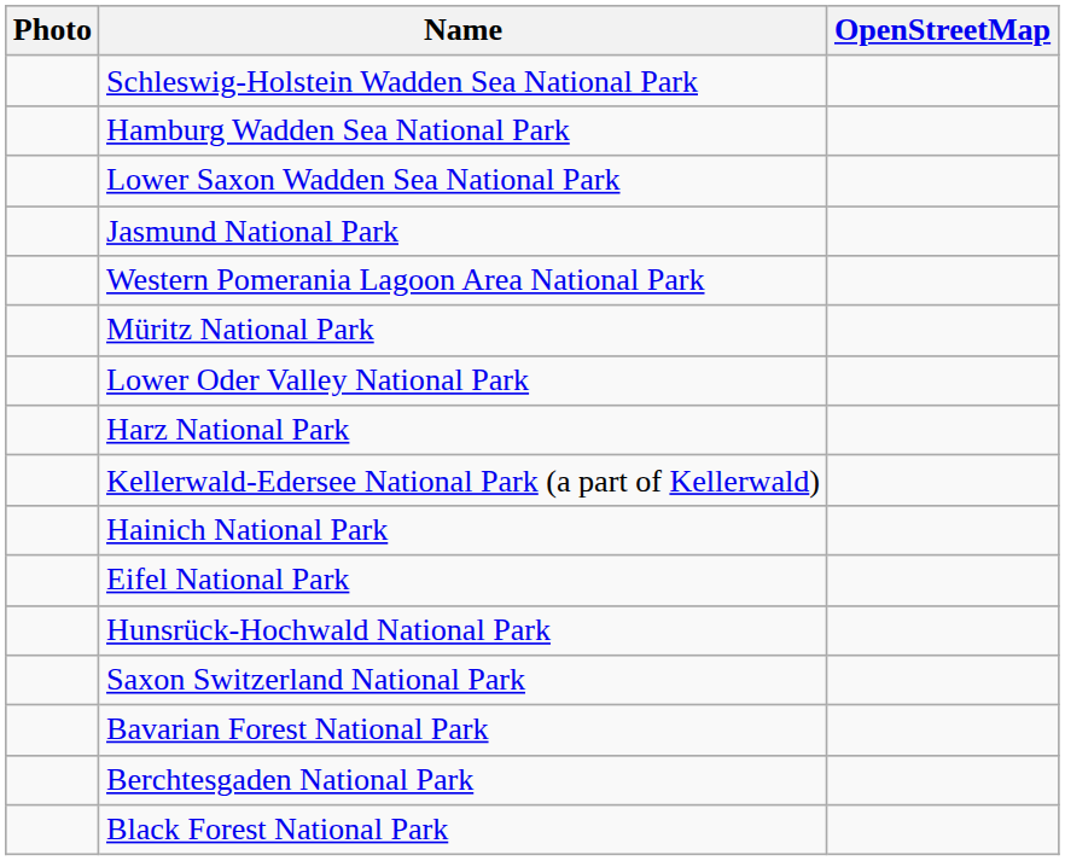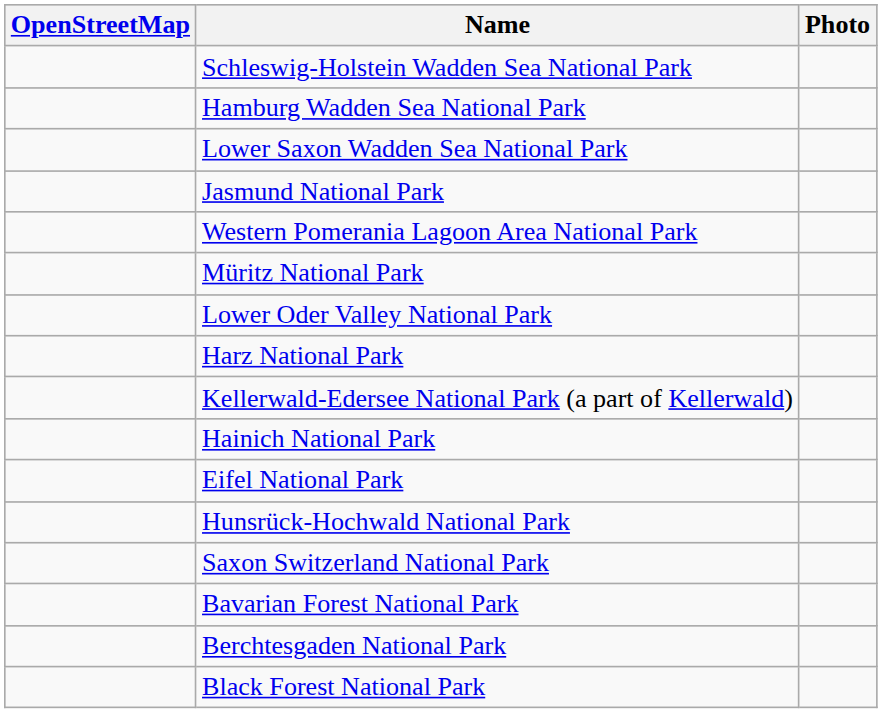columns swapped: Photo <-> OpenStreetMap
